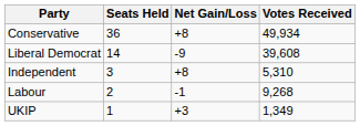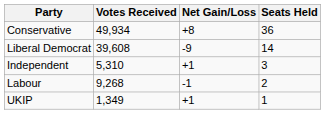columns swapped: Seats Held <-> Votes Received
Independent | Net Gain/Loss: +8 -> +1
UKIP | Net Gain/Loss: +3 -> +1
